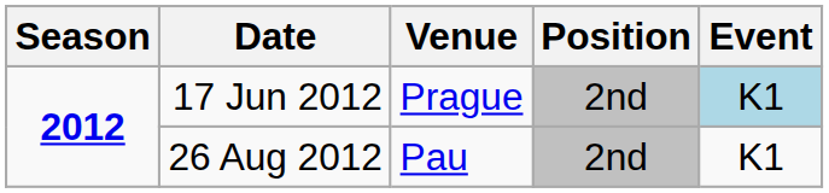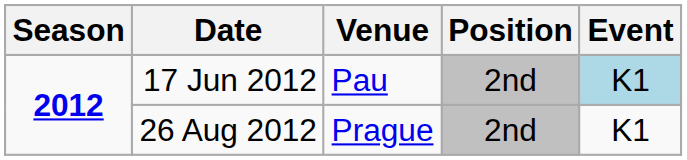17 Jun 2012 | Venue: Prague -> Pau
26 Aug 2012 | Venue: Pau -> Prague
